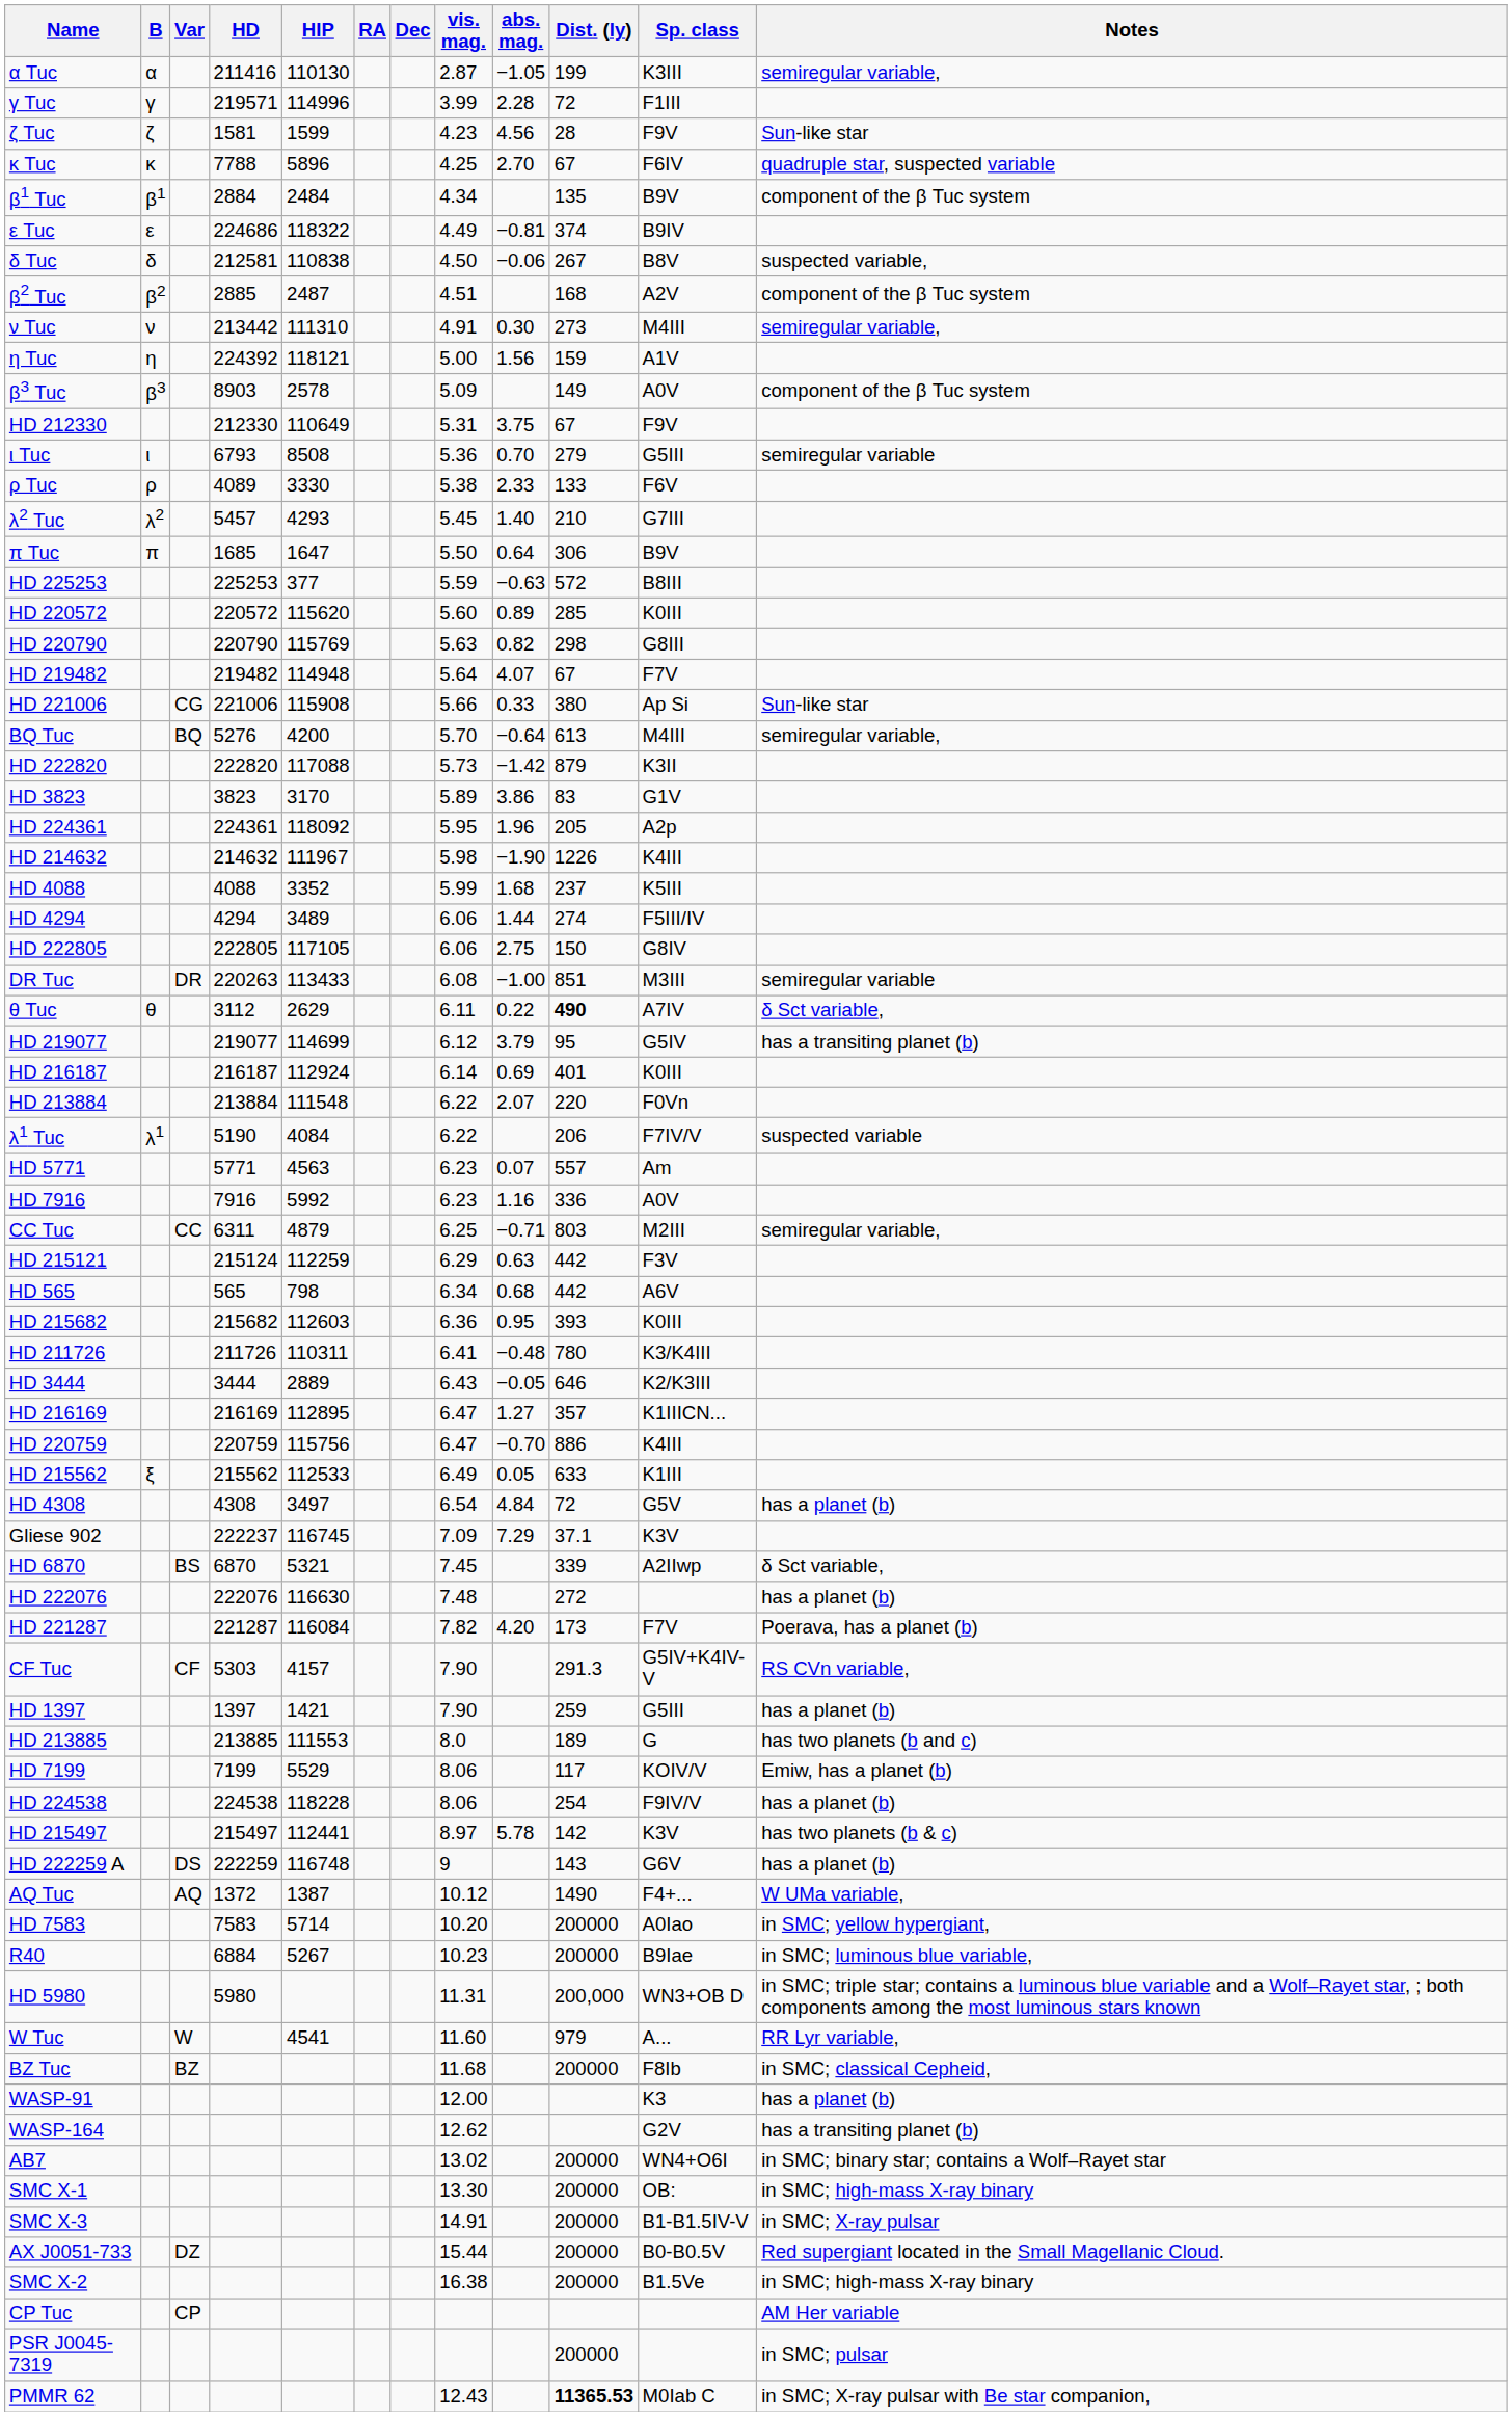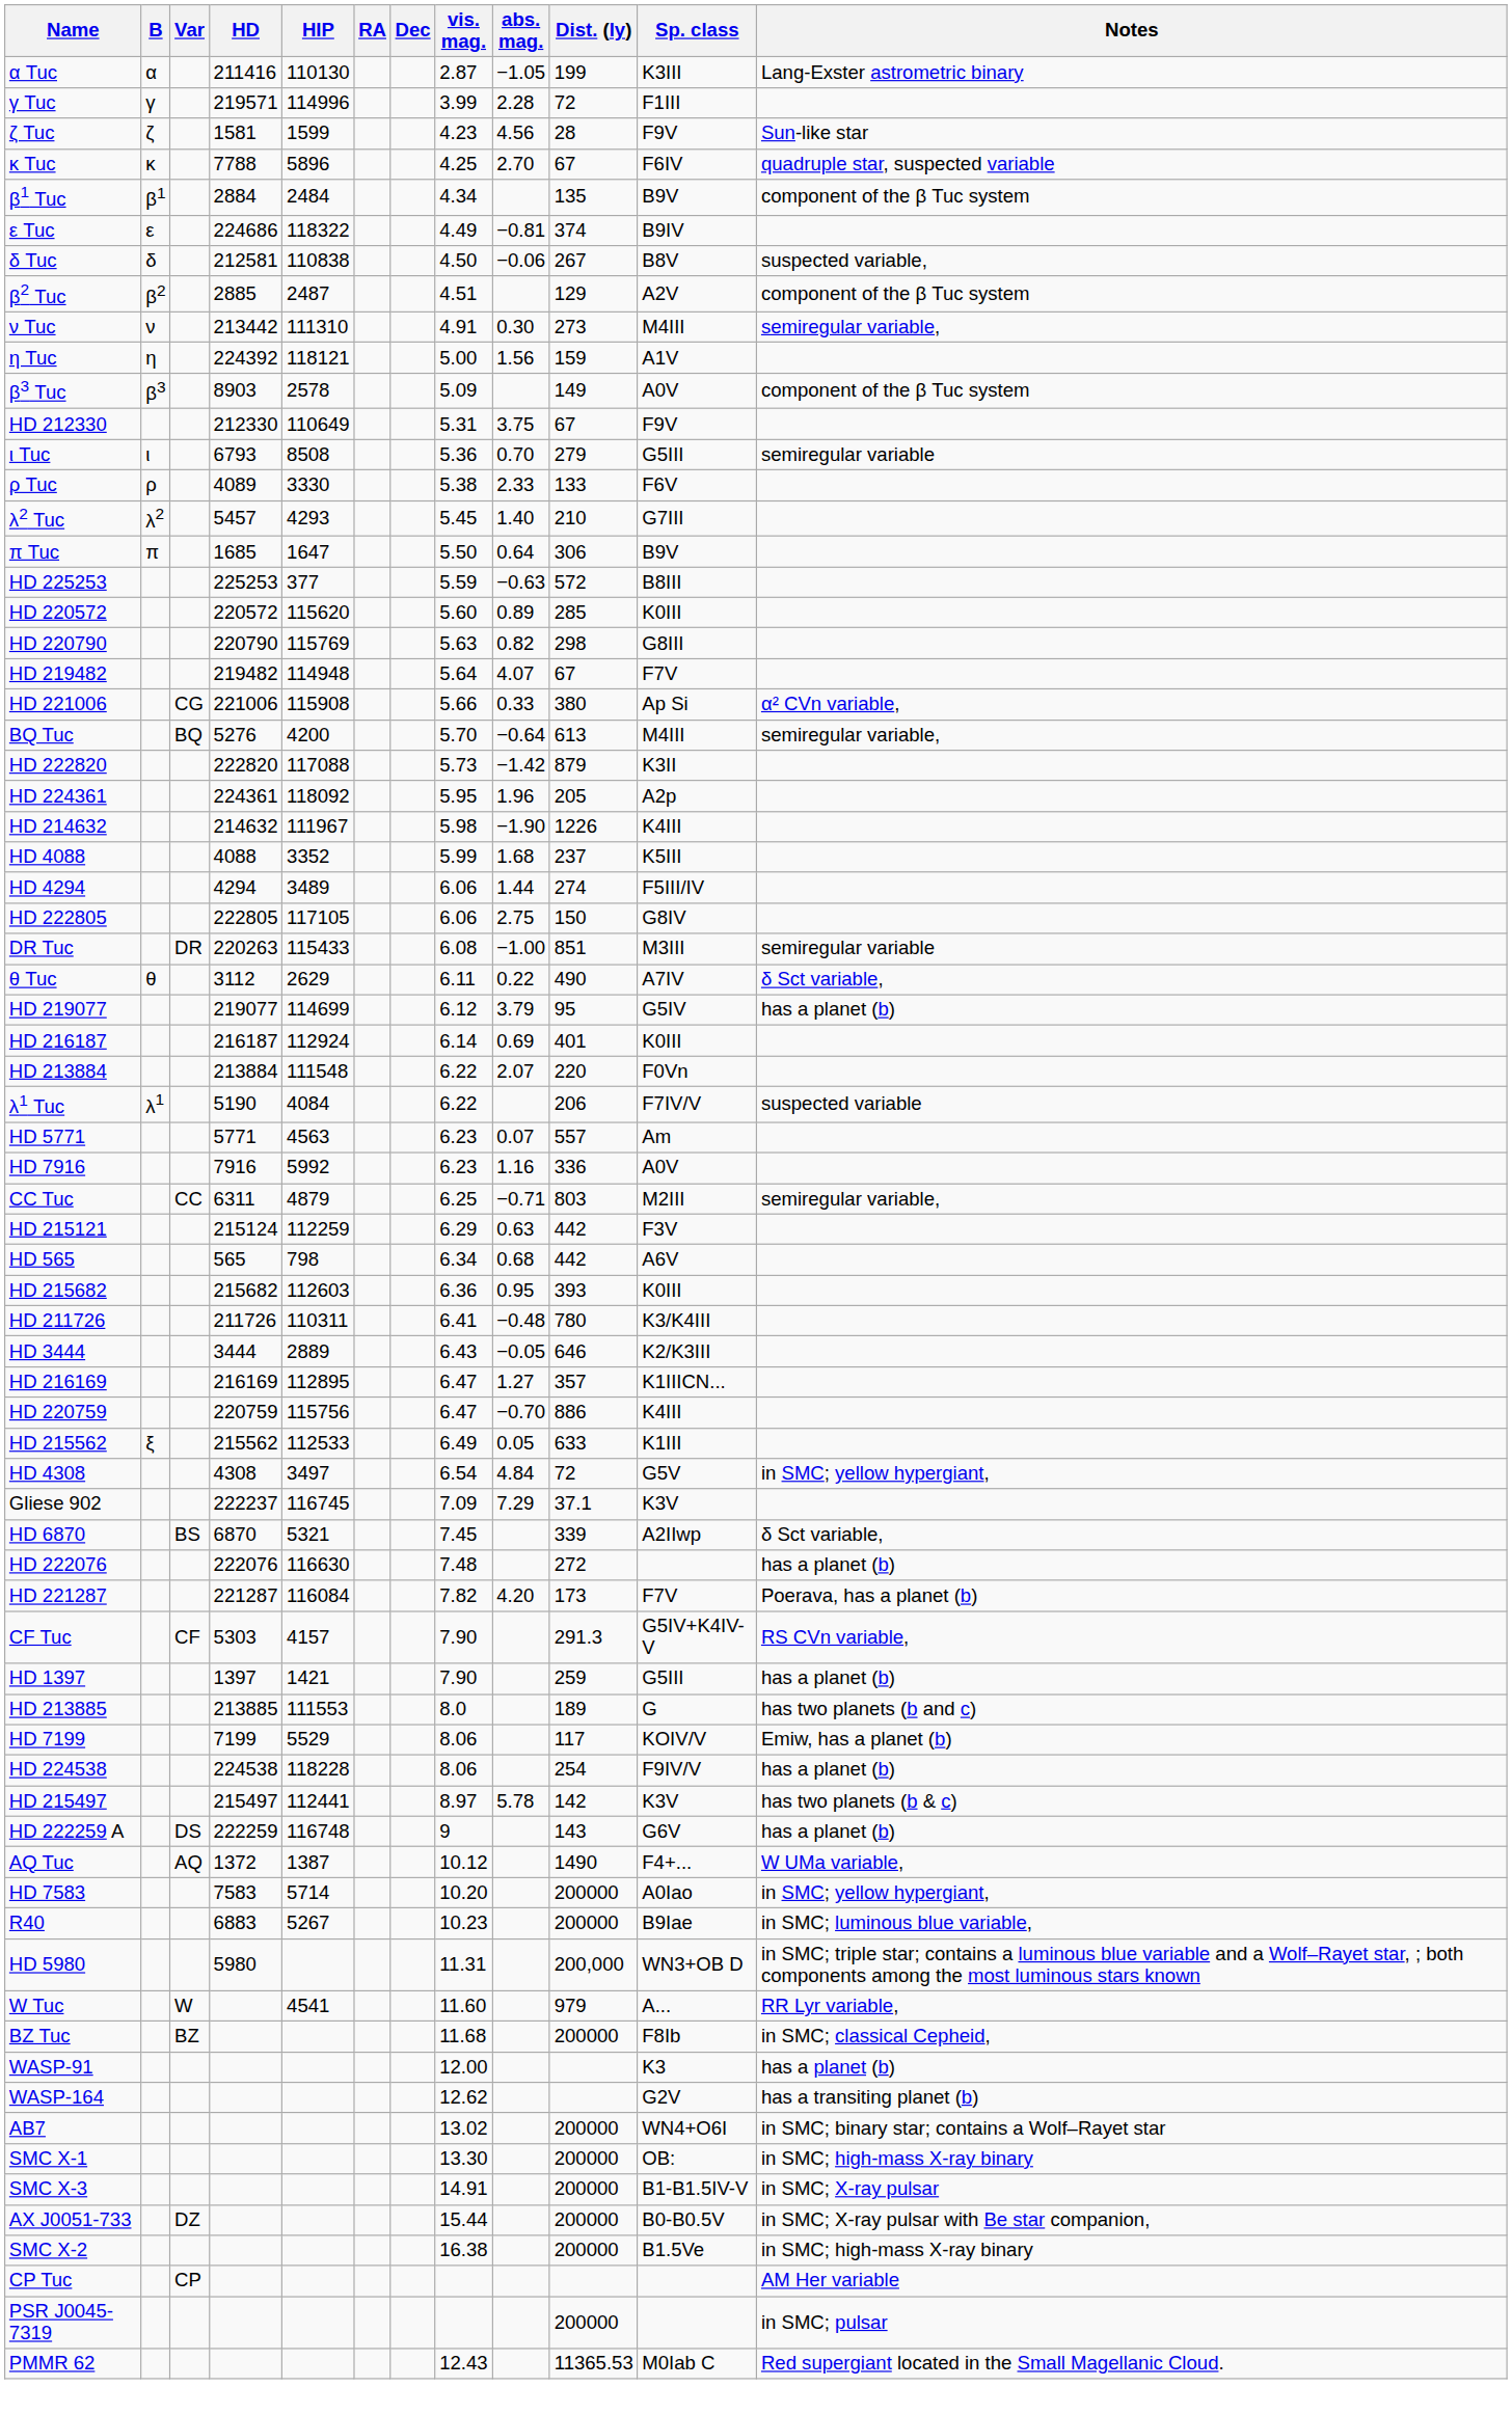α Tuc | Notes: semiregular variable, -> Lang-Exster astrometric binary
β2 Tuc | Dist. (ly): 168 -> 129
HD 221006 | Notes: Sun-like star -> α² CVn variable,
- row: HD 3823 | 3823 | 3170 | 5.89 | 3.86 | 83 | G1V
DR Tuc | HIP: 113433 -> 115433
θ Tuc | Dist. (ly): bold -> normal
HD 219077 | Notes: has a transiting planet (b) -> has a planet (b)
HD 4308 | Notes: has a planet (b) -> in SMC; yellow hypergiant,
R40 | HD: 6884 -> 6883
AX J0051-733 | Notes: Red supergiant located in the Small Magellanic Cloud. -> in SMC; X-ray pulsar with Be star companion,
PMMR 62 | Dist. (ly): bold -> normal
PMMR 62 | Notes: in SMC; X-ray pulsar with Be star companion, -> Red supergiant located in the Small Magellanic Cloud.
